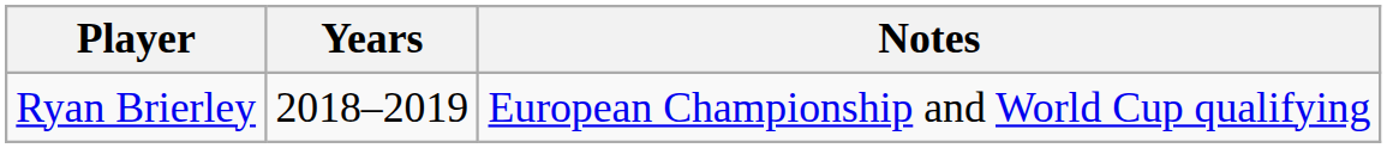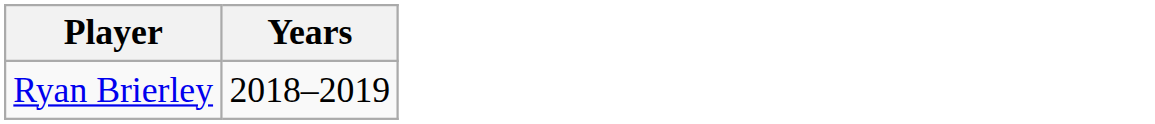- column: Notes | European Championship and World Cup qualifying
